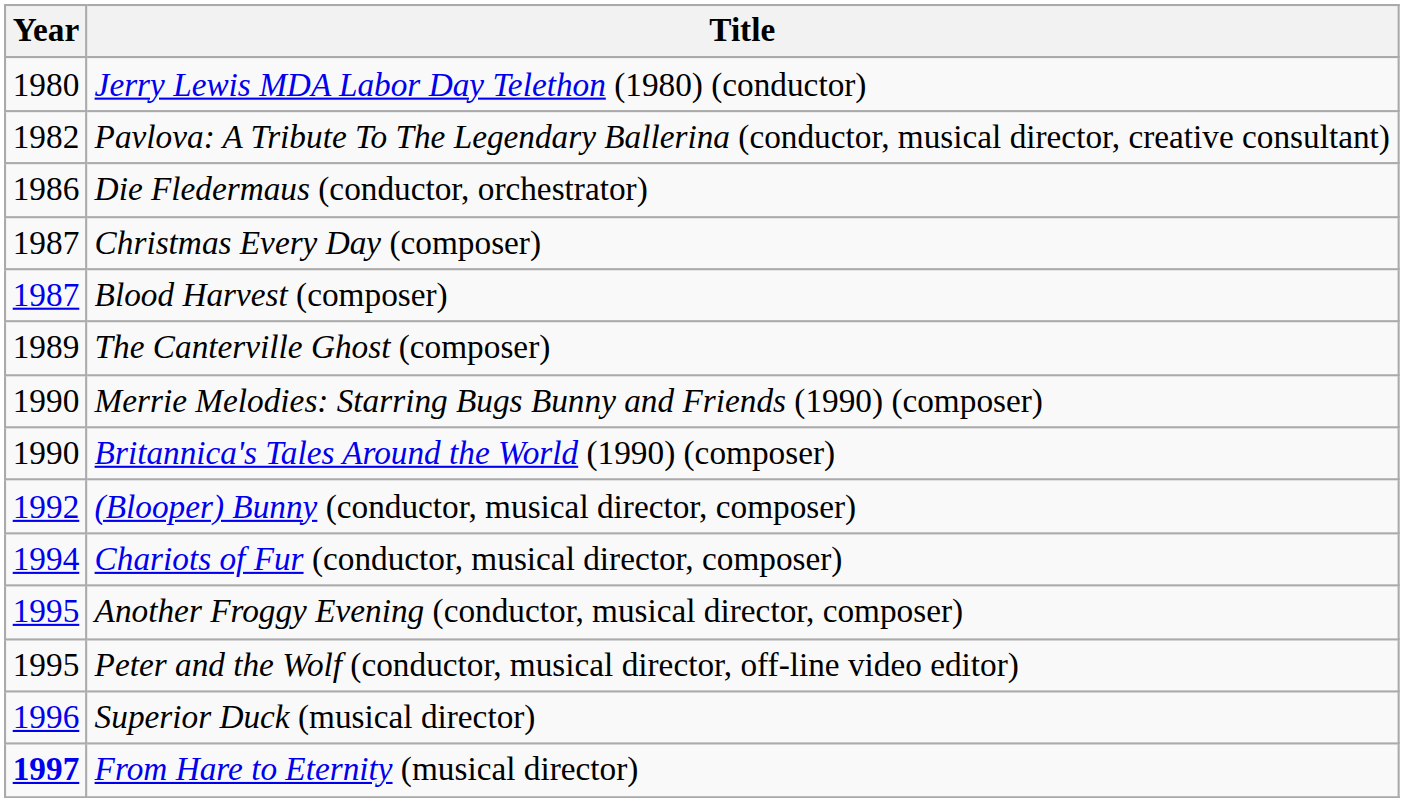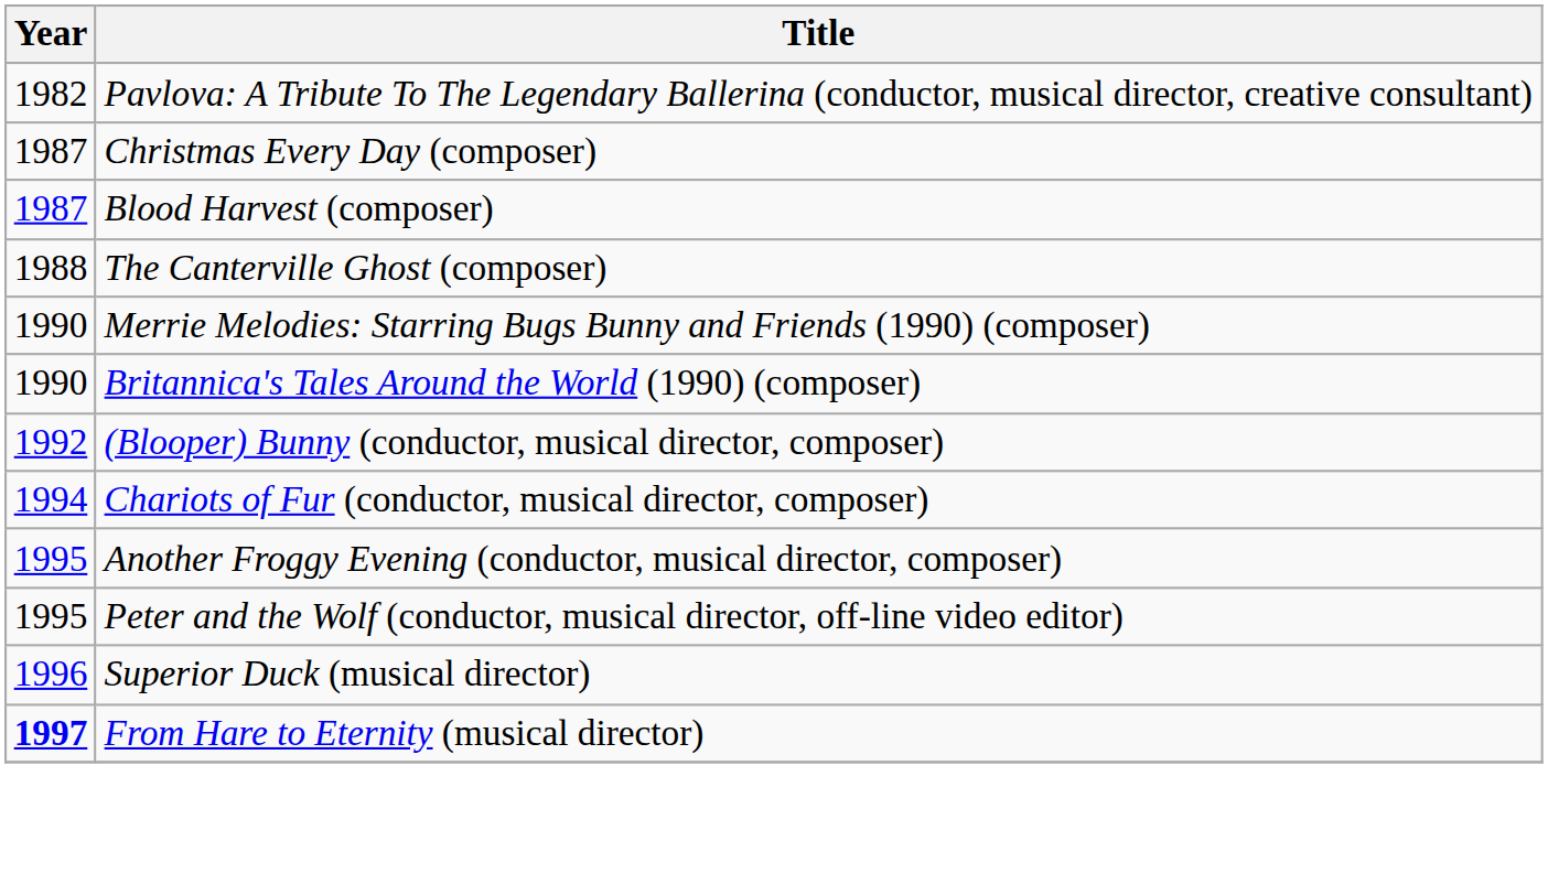- row: 1980 | Jerry Lewis MDA Labor Day Telethon (1980) (conductor)
- row: 1986 | Die Fledermaus (conductor, orchestrator)
The Canterville Ghost (composer) | Year: 1989 -> 1988
